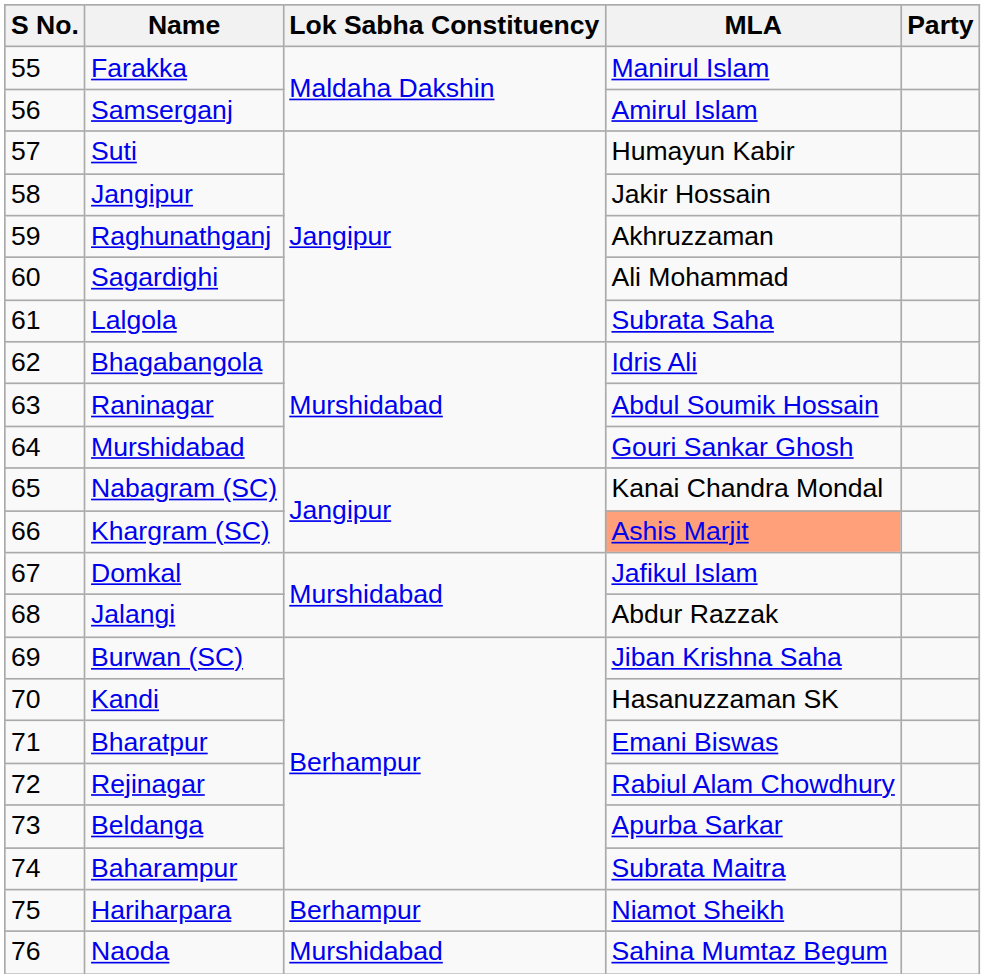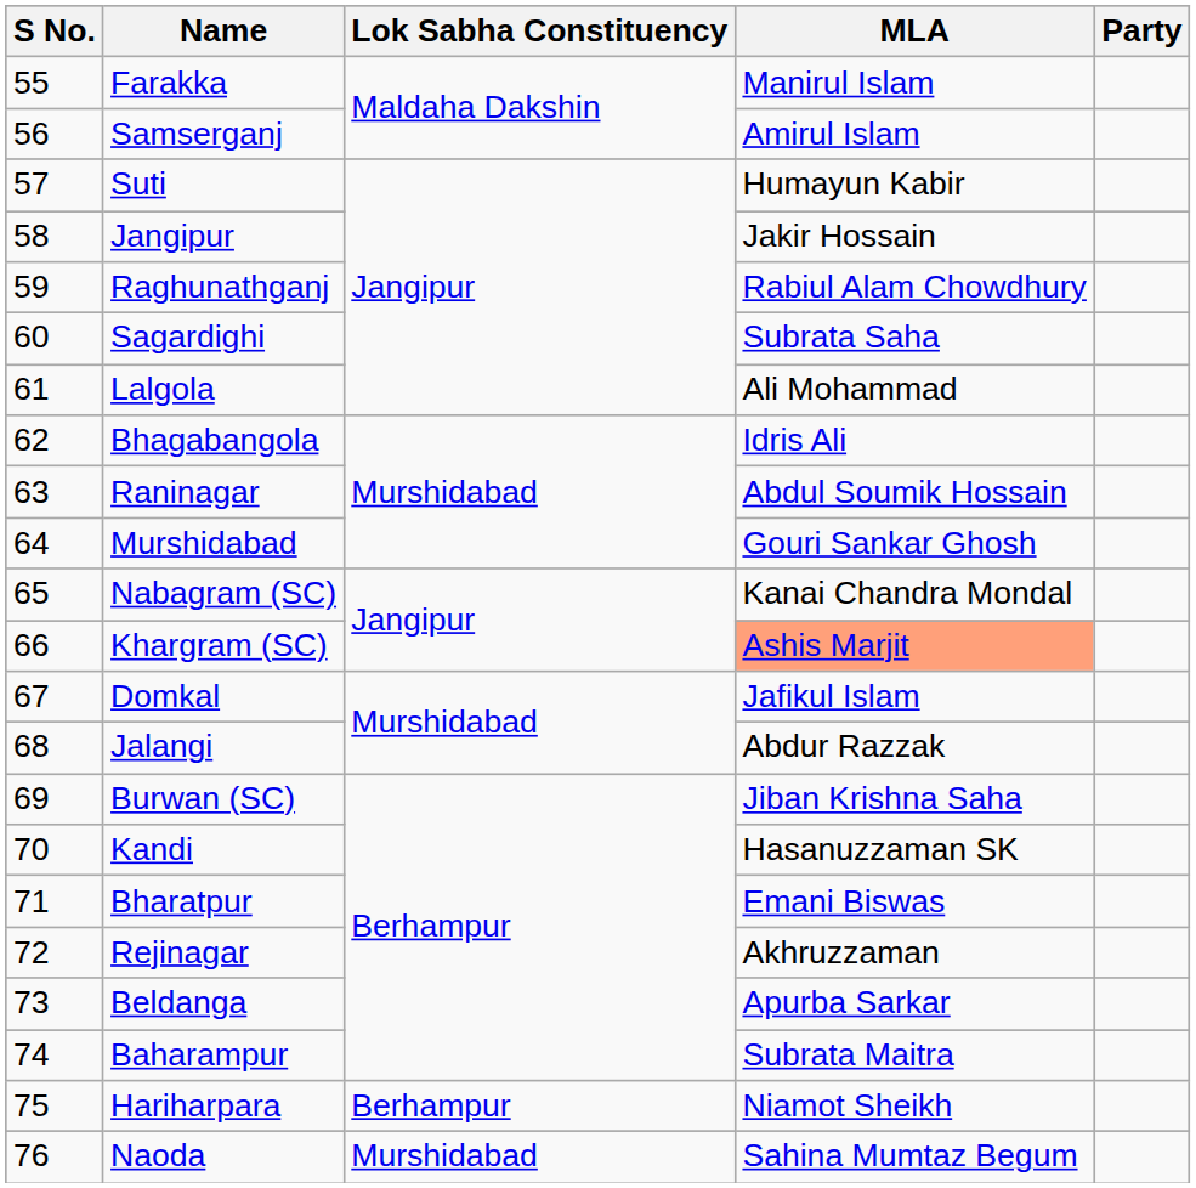Raghunathganj | MLA: Akhruzzaman -> Rabiul Alam Chowdhury
Sagardighi | MLA: Ali Mohammad -> Subrata Saha
Lalgola | MLA: Subrata Saha -> Ali Mohammad
Rejinagar | MLA: Rabiul Alam Chowdhury -> Akhruzzaman
